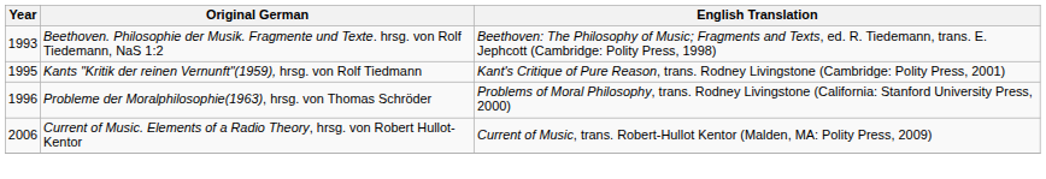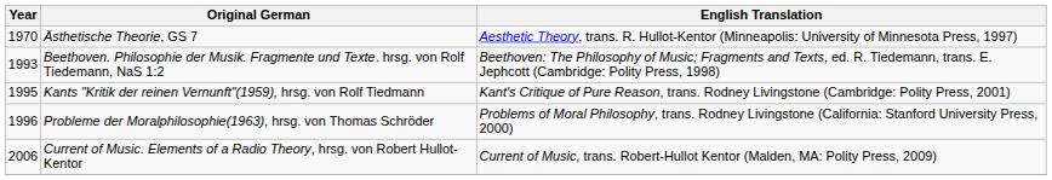+ row: 1970 | Ästhetische Theorie, GS 7 | Aesthetic Theory, trans. R. Hullot-Kentor (Minneapolis: University of Minnesota Press, 1997)
